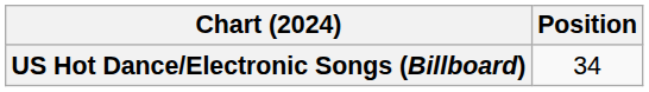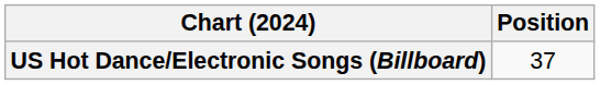US Hot Dance/Electronic Songs (Billboard) | Position: 34 -> 37
